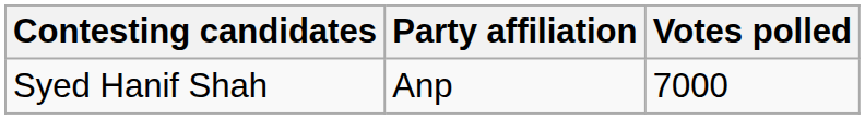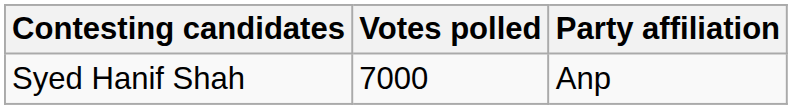columns swapped: Party affiliation <-> Votes polled
